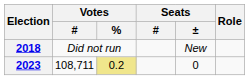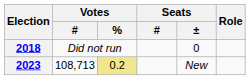2018 | Seats / ±: New -> 0
2023 | Votes / #: 108,711 -> 108,713
2023 | Seats / ±: 0 -> New
